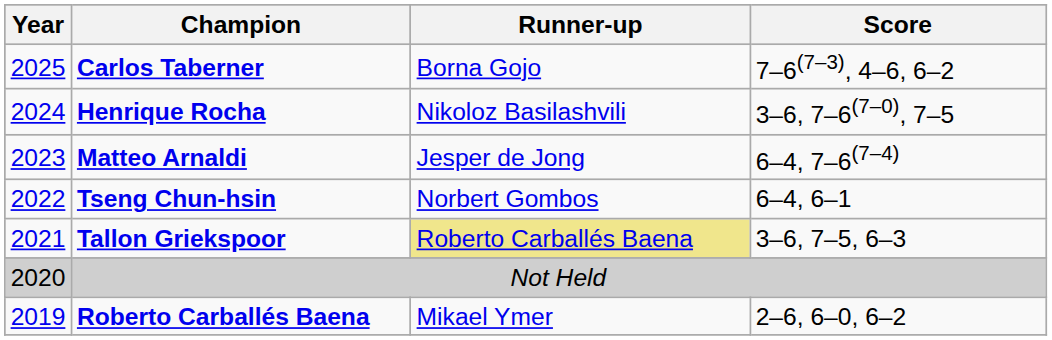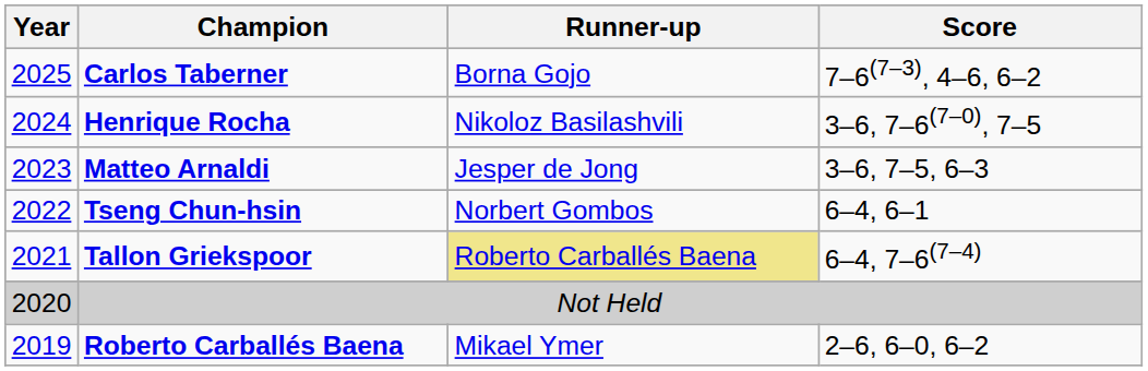Matteo Arnaldi | Score: 6–4, 7–6(7–4) -> 3–6, 7–5, 6–3
Tallon Griekspoor | Score: 3–6, 7–5, 6–3 -> 6–4, 7–6(7–4)
